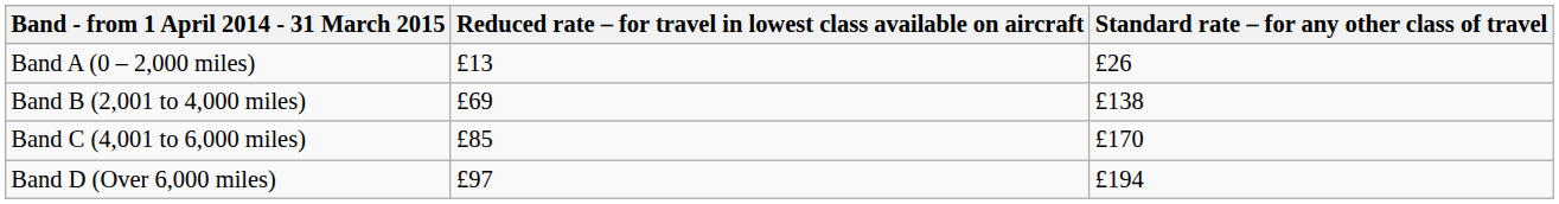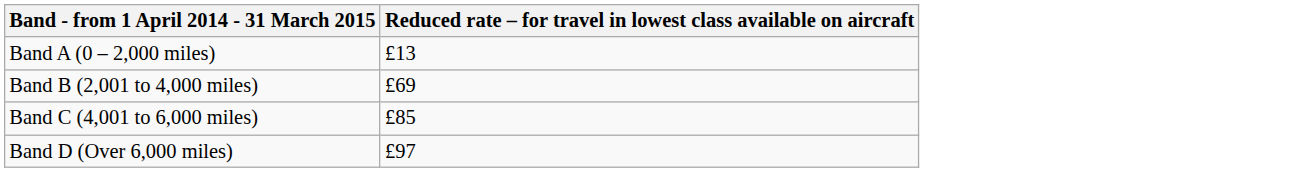- column: Standard rate – for any other class of travel | £26 | £138 | £170 | £194
